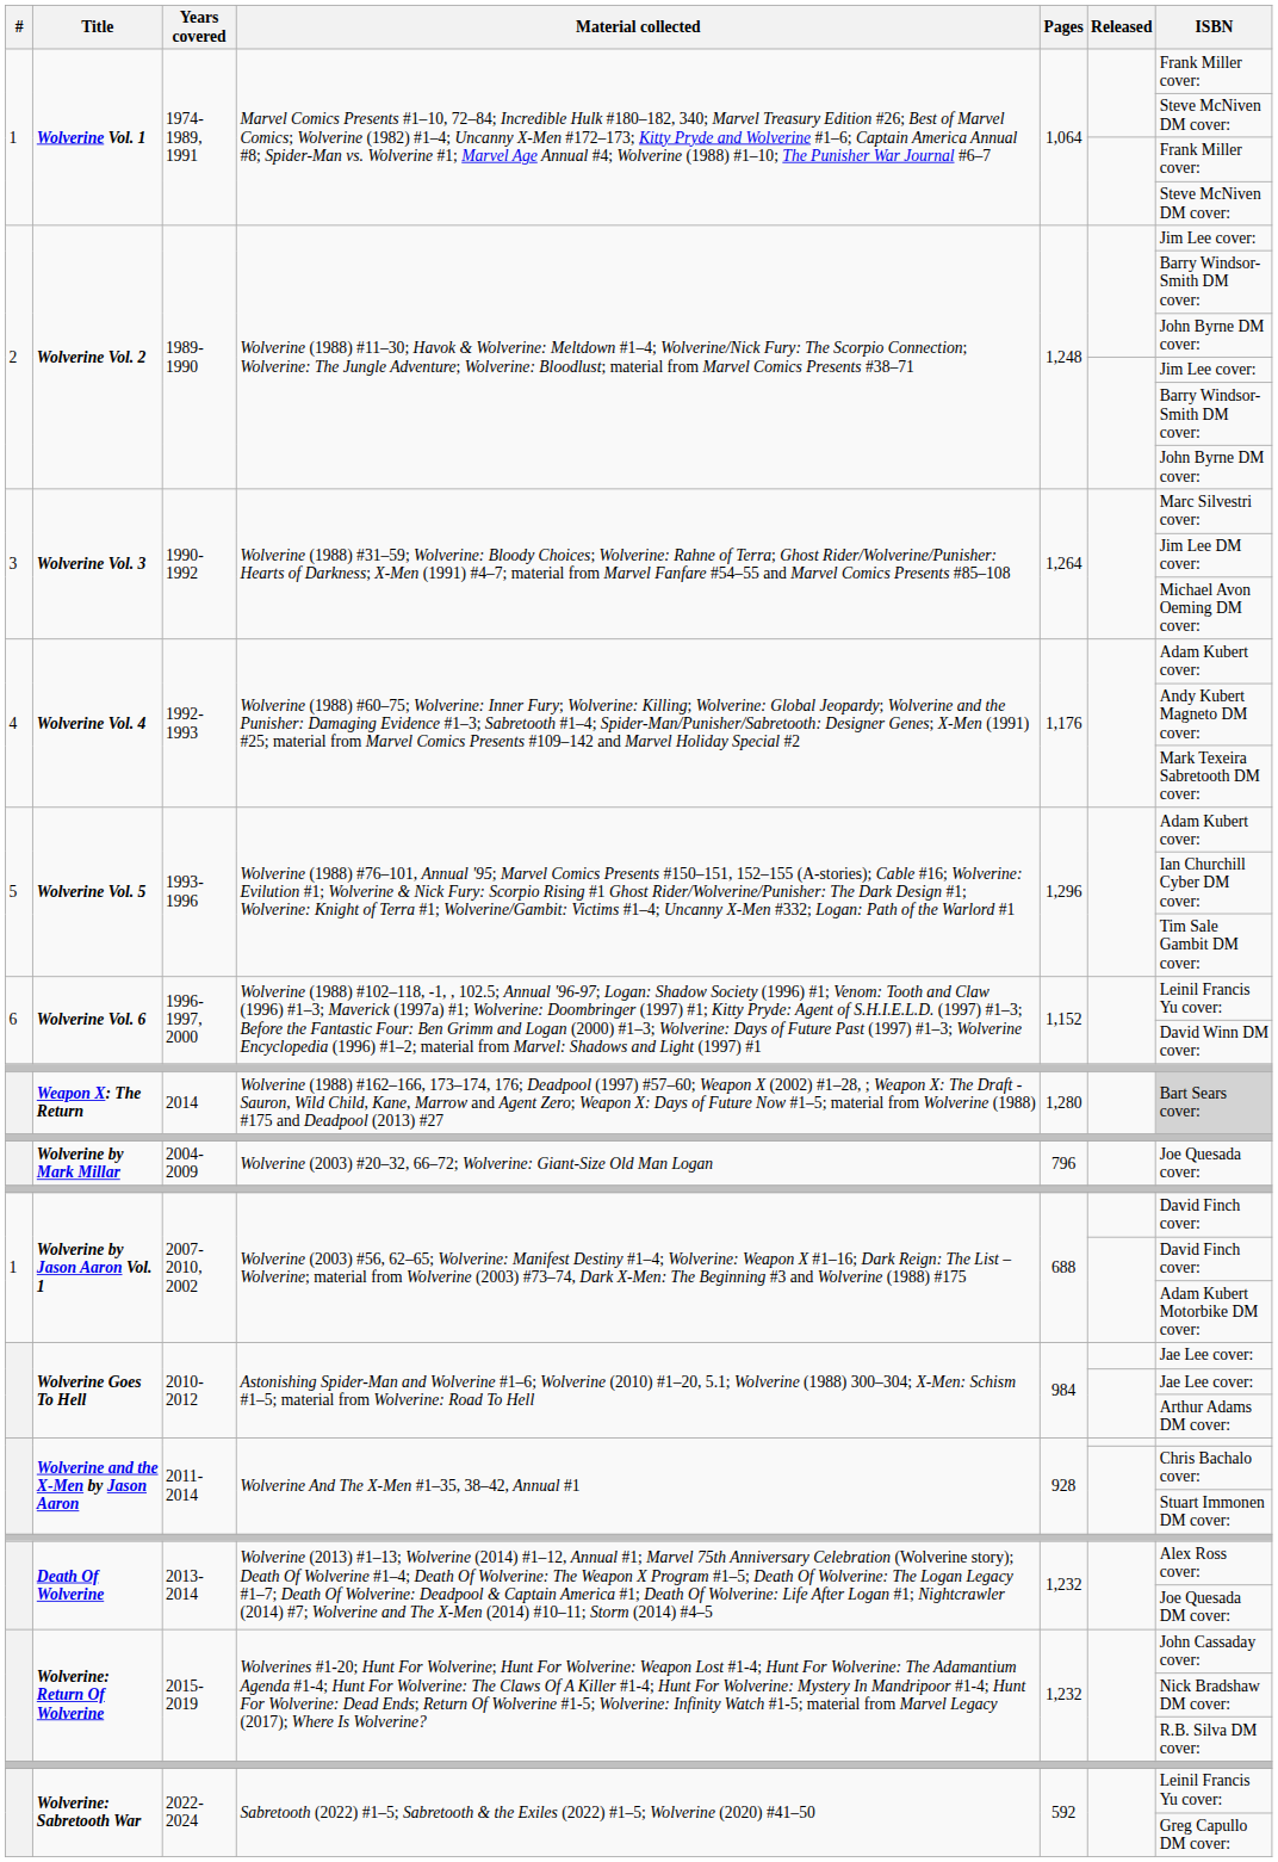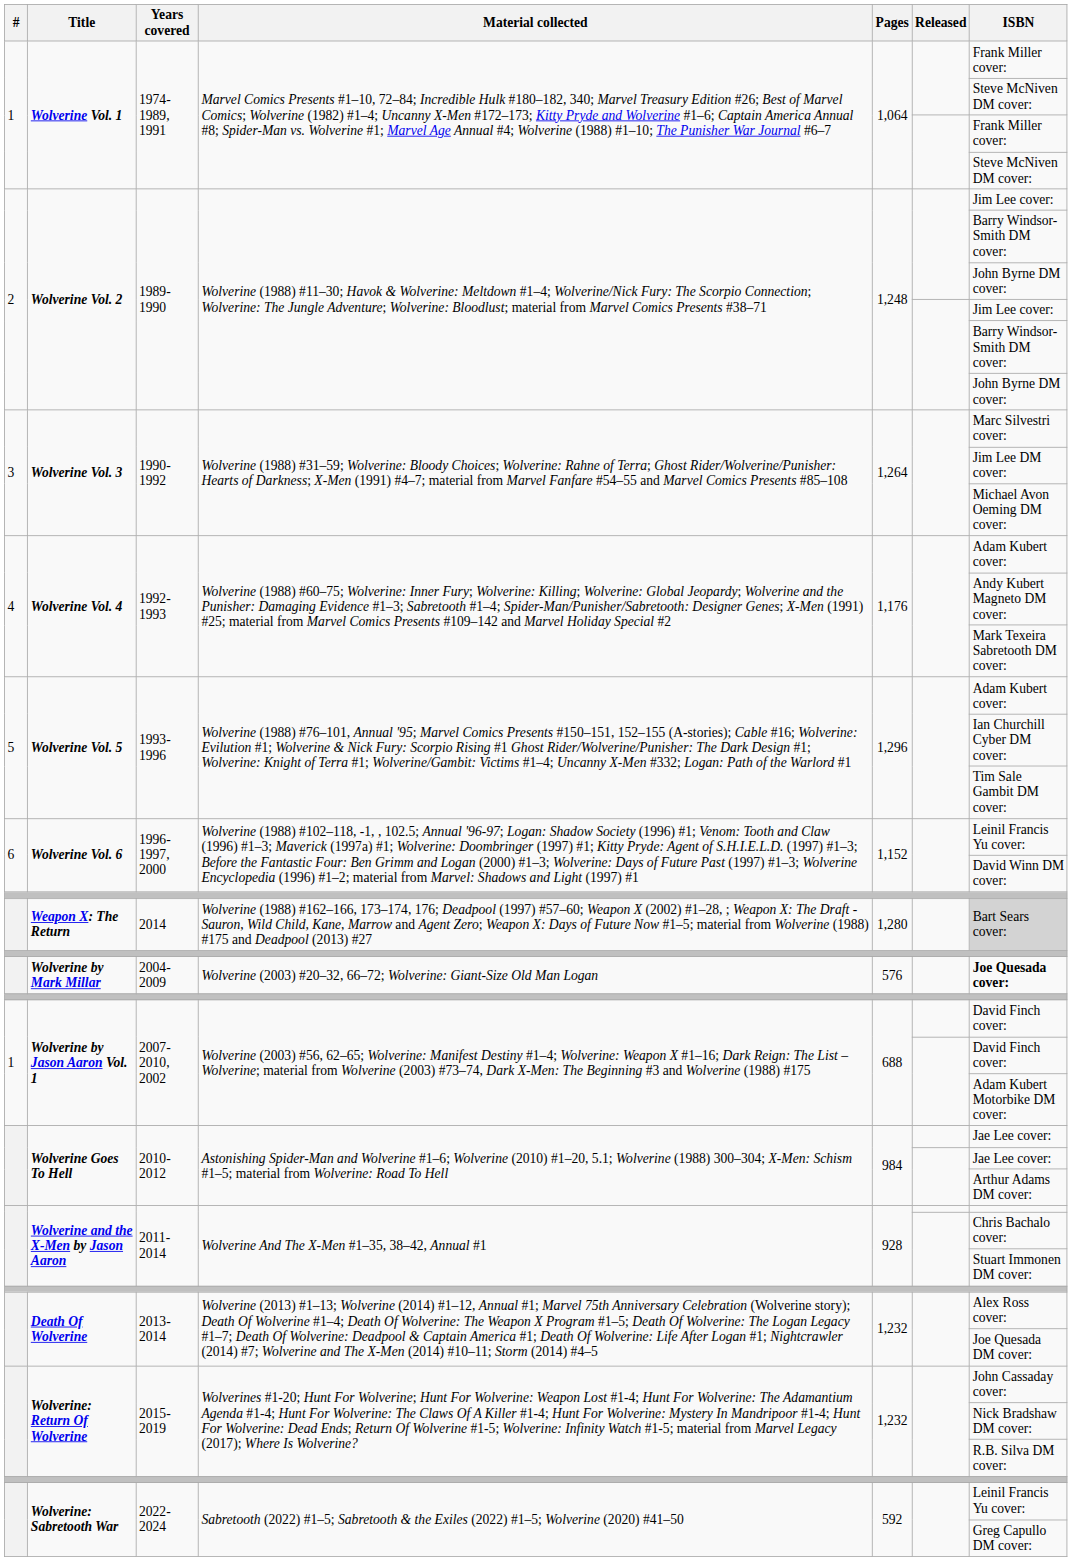Wolverine by Mark Millar | Pages: 796 -> 576
Wolverine by Mark Millar | ISBN: normal -> bold
